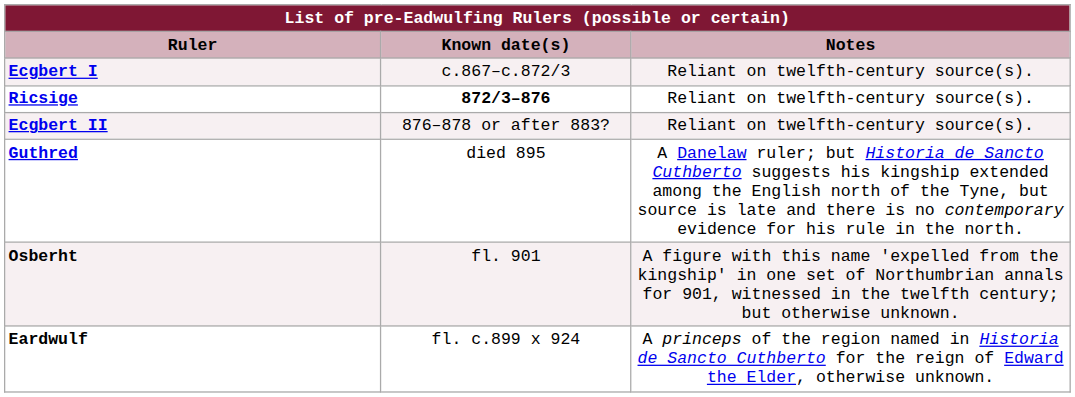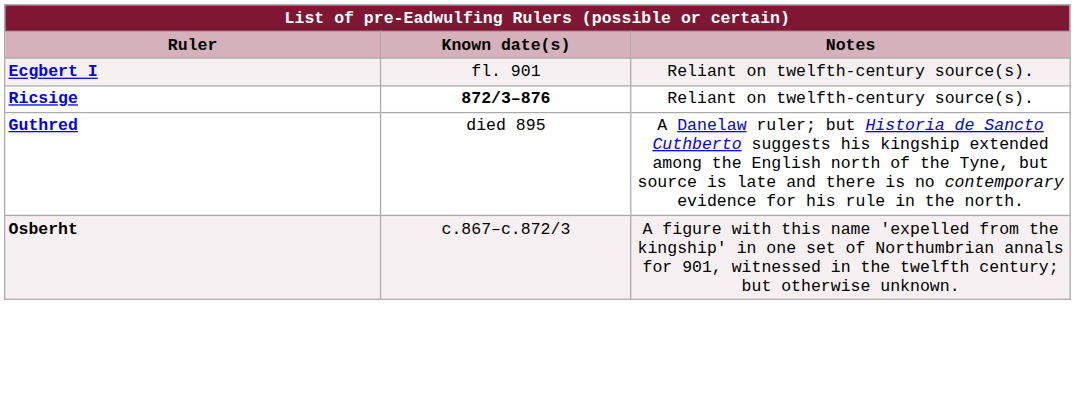Ecgbert I | Known date(s): c.867–c.872/3 -> fl. 901
- row: Ecgbert II | 876–878 or after 883? | Reliant on twelfth-century source(s).
Osberht | Known date(s): fl. 901 -> c.867–c.872/3
- row: Eardwulf | fl. c.899 x 924 | A princeps of the region named in Historia de Sancto Cuthberto for the reign of Edward the Elder, otherwise unknown.
